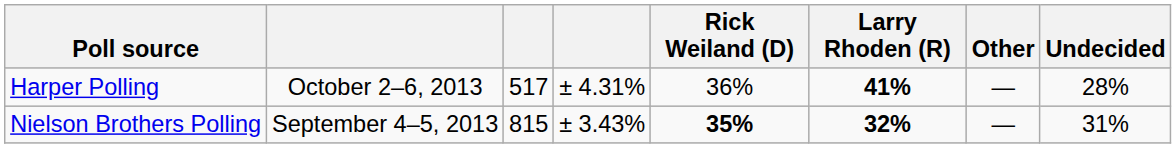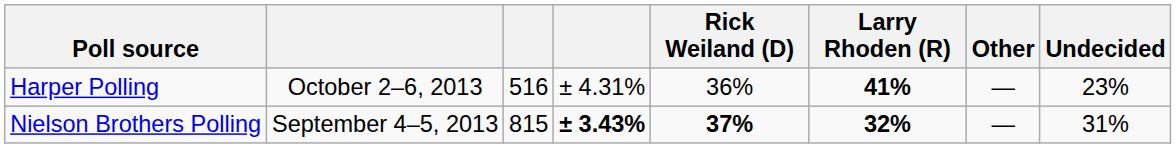Harper Polling | column 3: 517 -> 516
Harper Polling | Undecided: 28% -> 23%
Nielson Brothers Polling | column 4: normal -> bold
Nielson Brothers Polling | Rick Weiland (D): 35% -> 37%
